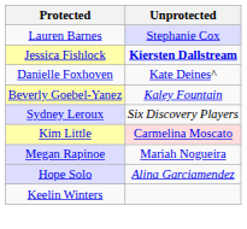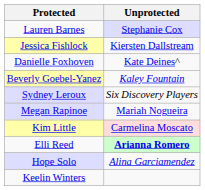Jessica Fishlock | Unprotected: bold -> normal
rows swapped: Kim Little <-> Megan Rapinoe
+ row: Elli Reed | Arianna Romero
